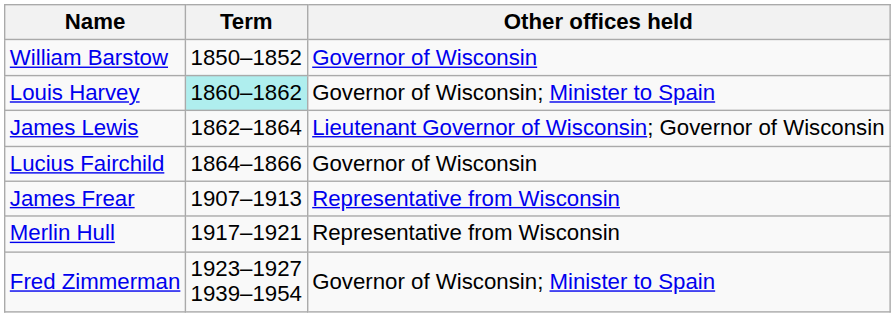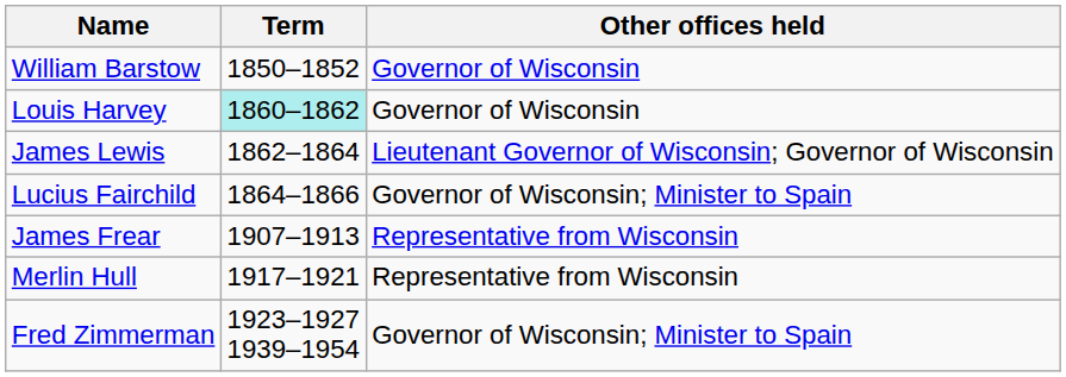Louis Harvey | Other offices held: Governor of Wisconsin; Minister to Spain -> Governor of Wisconsin
Lucius Fairchild | Other offices held: Governor of Wisconsin -> Governor of Wisconsin; Minister to Spain
